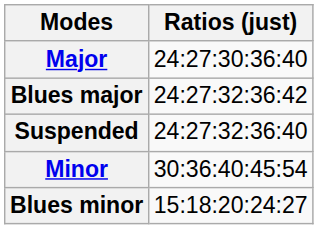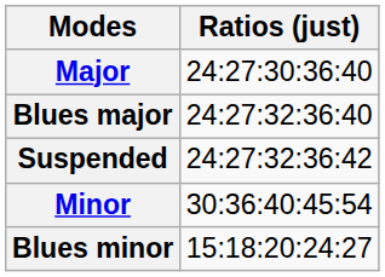Blues major | Ratios (just): 24:27:32:36:42 -> 24:27:32:36:40
Suspended | Ratios (just): 24:27:32:36:40 -> 24:27:32:36:42
